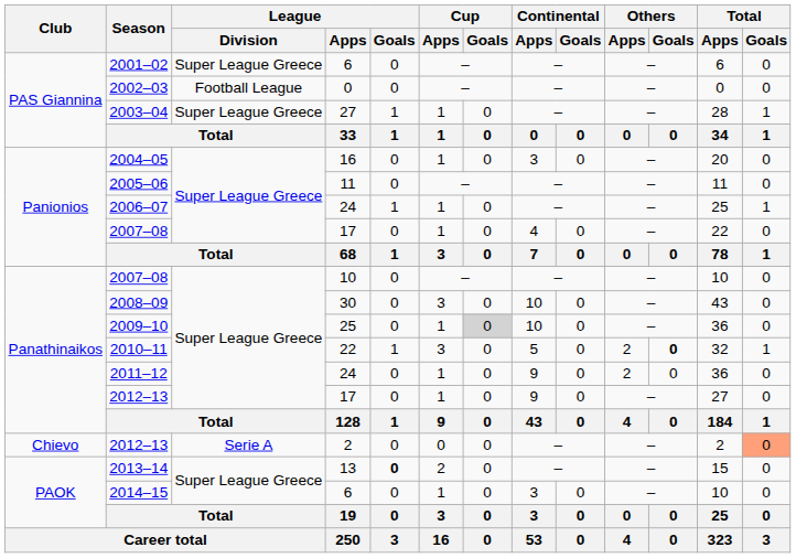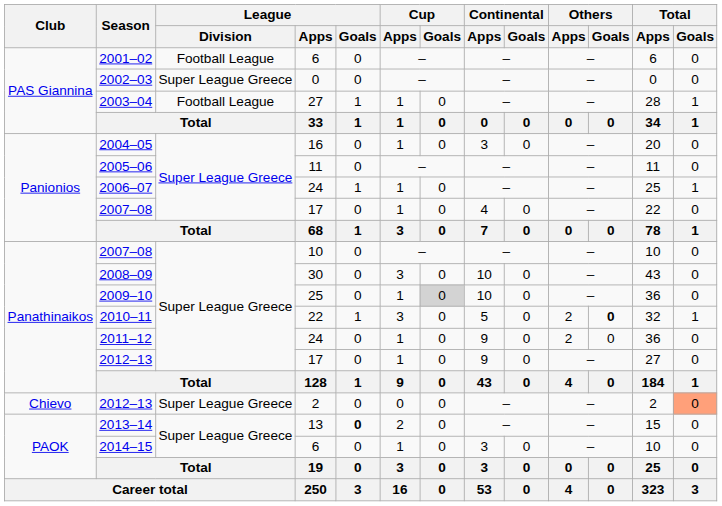2001–02 | League / Division: Super League Greece -> Football League
2002–03 | League / Division: Football League -> Super League Greece
2003–04 | League / Division: Super League Greece -> Football League
2012–13 / 2 | League / Division: Serie A -> Super League Greece
